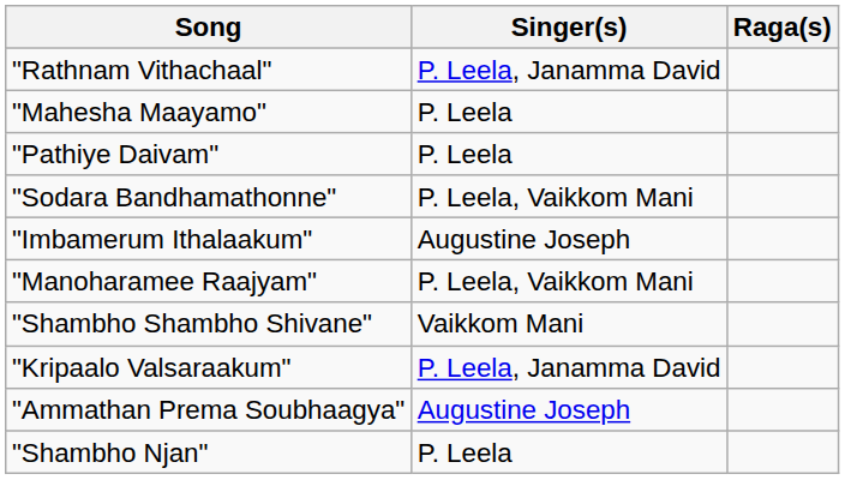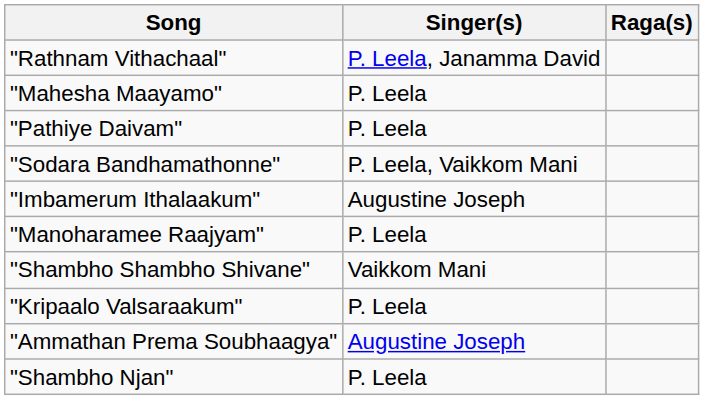"Manoharamee Raajyam" | Singer(s): P. Leela, Vaikkom Mani -> P. Leela
"Kripaalo Valsaraakum" | Singer(s): P. Leela, Janamma David -> P. Leela
